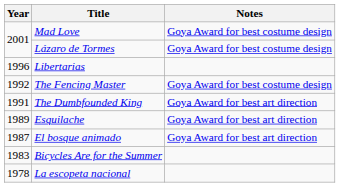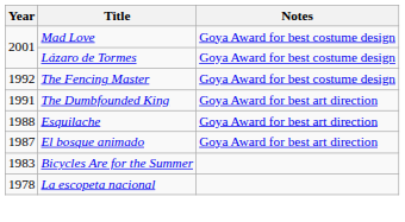- row: 1996 | Libertarias
Esquilache | Year: 1989 -> 1988
